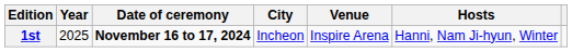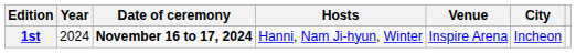columns swapped: City <-> Hosts
1st | Year: 2025 -> 2024
